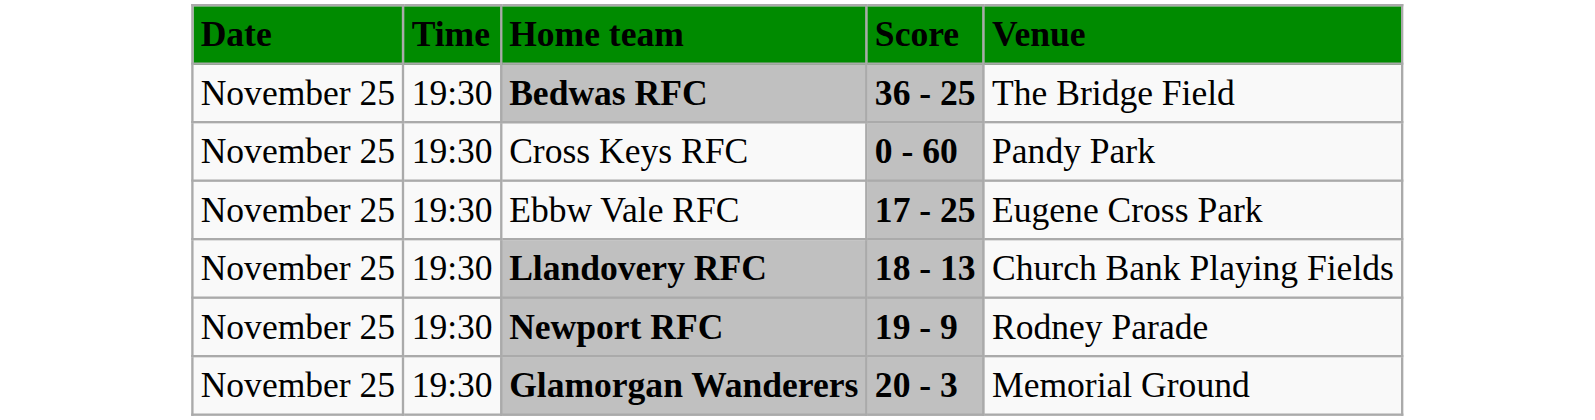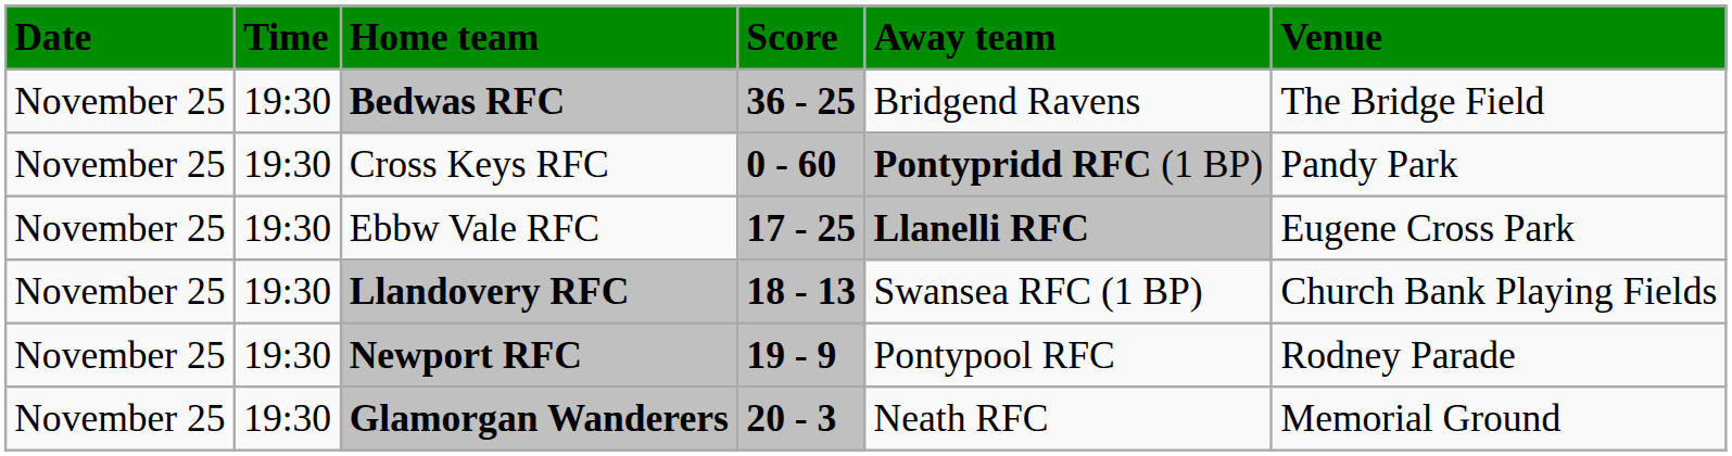+ column: Away team | Bridgend Ravens | Pontypridd RFC (1 BP) | Llanelli RFC | Swansea RFC (1 BP) | Pontypool RFC | Neath RFC
